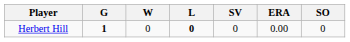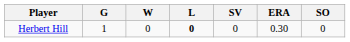Herbert Hill | G: bold -> normal
Herbert Hill | ERA: 0.00 -> 0.30
